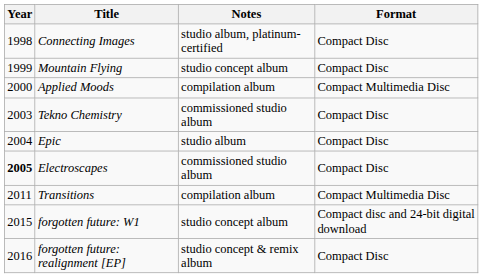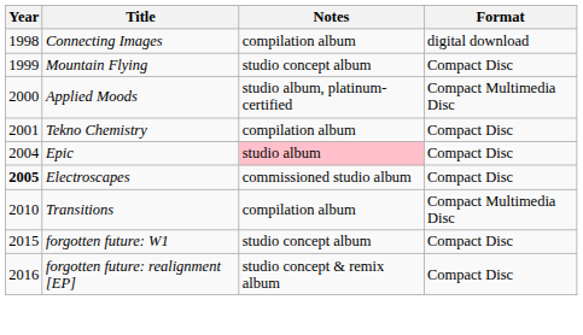Connecting Images | Notes: studio album, platinum-certified -> compilation album
Connecting Images | Format: Compact Disc -> digital download
Applied Moods | Notes: compilation album -> studio album, platinum-certified
Tekno Chemistry | Year: 2003 -> 2001
Tekno Chemistry | Notes: commissioned studio album -> compilation album
Epic | Notes: no background -> pink background
Transitions | Year: 2011 -> 2010
forgotten future: W1 | Format: Compact disc and 24-bit digital download -> Compact Disc
